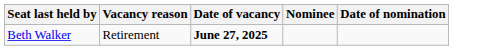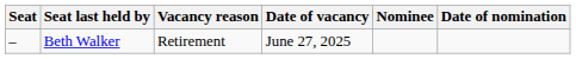+ column: Seat | –
Beth Walker | Date of vacancy: bold -> normal
